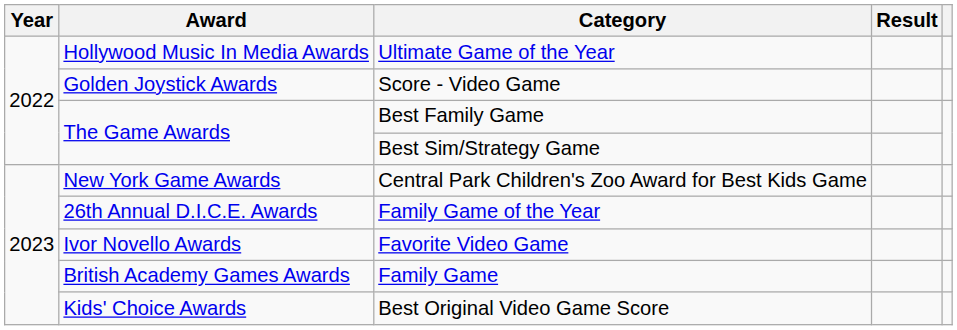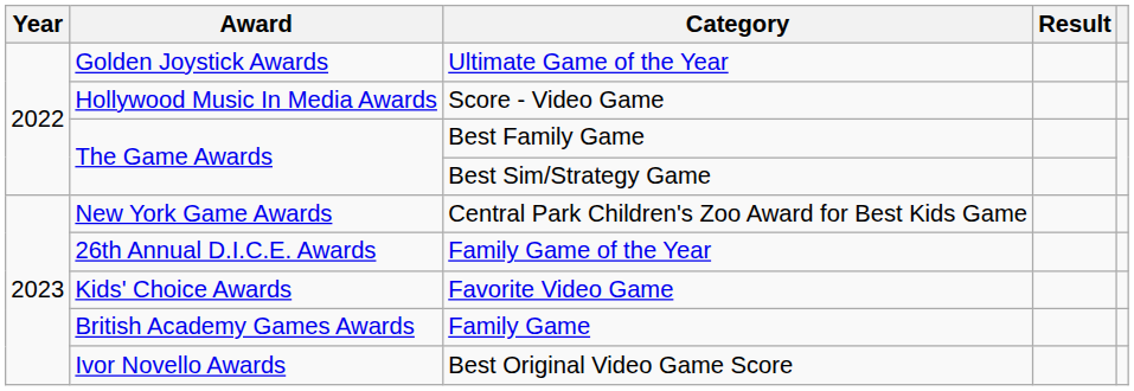Ultimate Game of the Year | Award: Hollywood Music In Media Awards -> Golden Joystick Awards
Score - Video Game | Award: Golden Joystick Awards -> Hollywood Music In Media Awards
Favorite Video Game | Award: Ivor Novello Awards -> Kids' Choice Awards
Best Original Video Game Score | Award: Kids' Choice Awards -> Ivor Novello Awards
